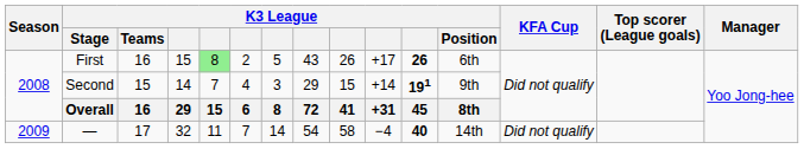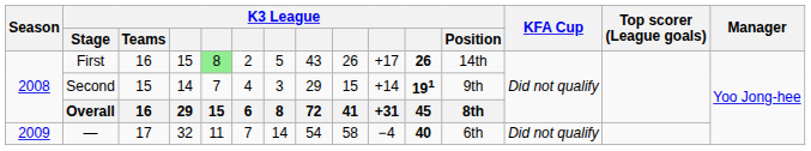First | K3 League / Position: 6th -> 14th
— | K3 League / Position: 14th -> 6th
